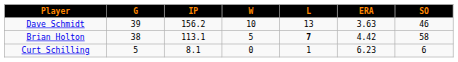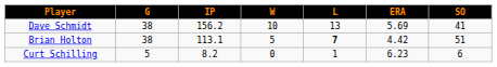Dave Schmidt | G: 39 -> 38
Dave Schmidt | ERA: 3.63 -> 5.69
Dave Schmidt | SO: 46 -> 41
Brian Holton | SO: 58 -> 51
Curt Schilling | IP: 8.1 -> 8.2
